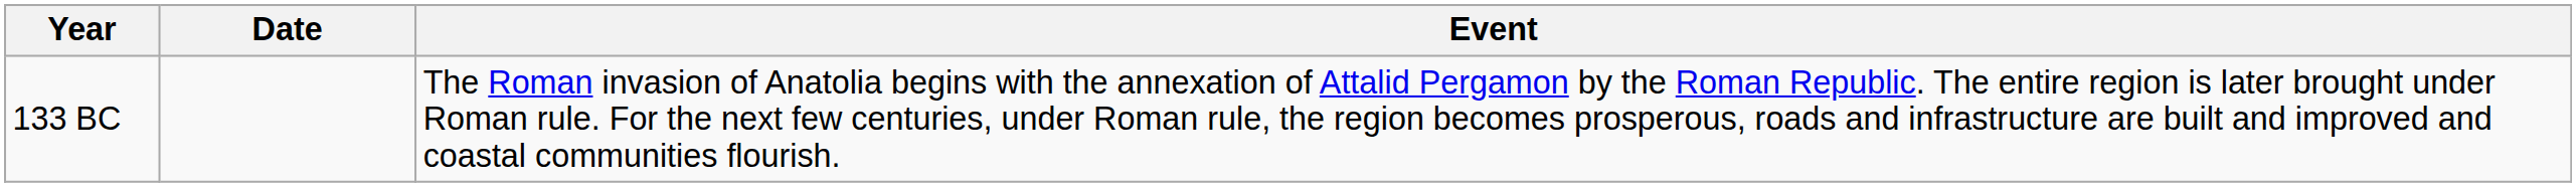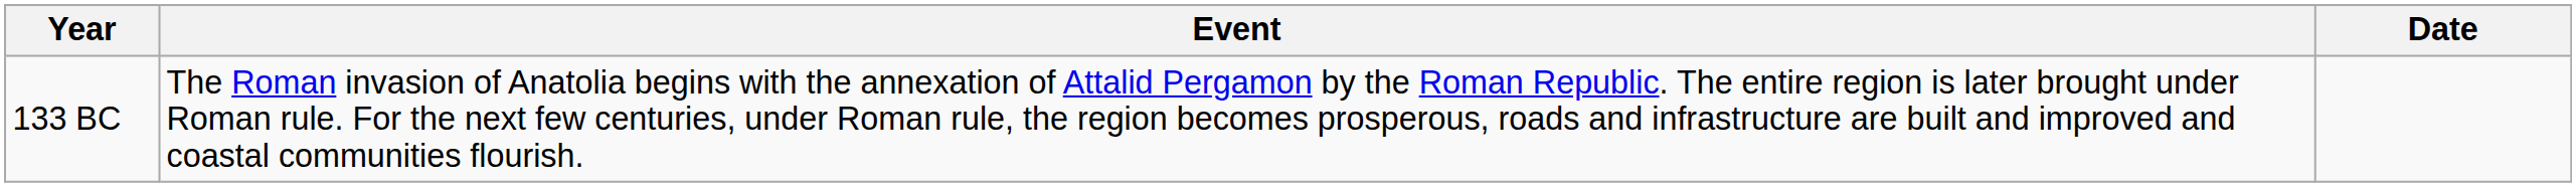columns swapped: Date <-> Event
